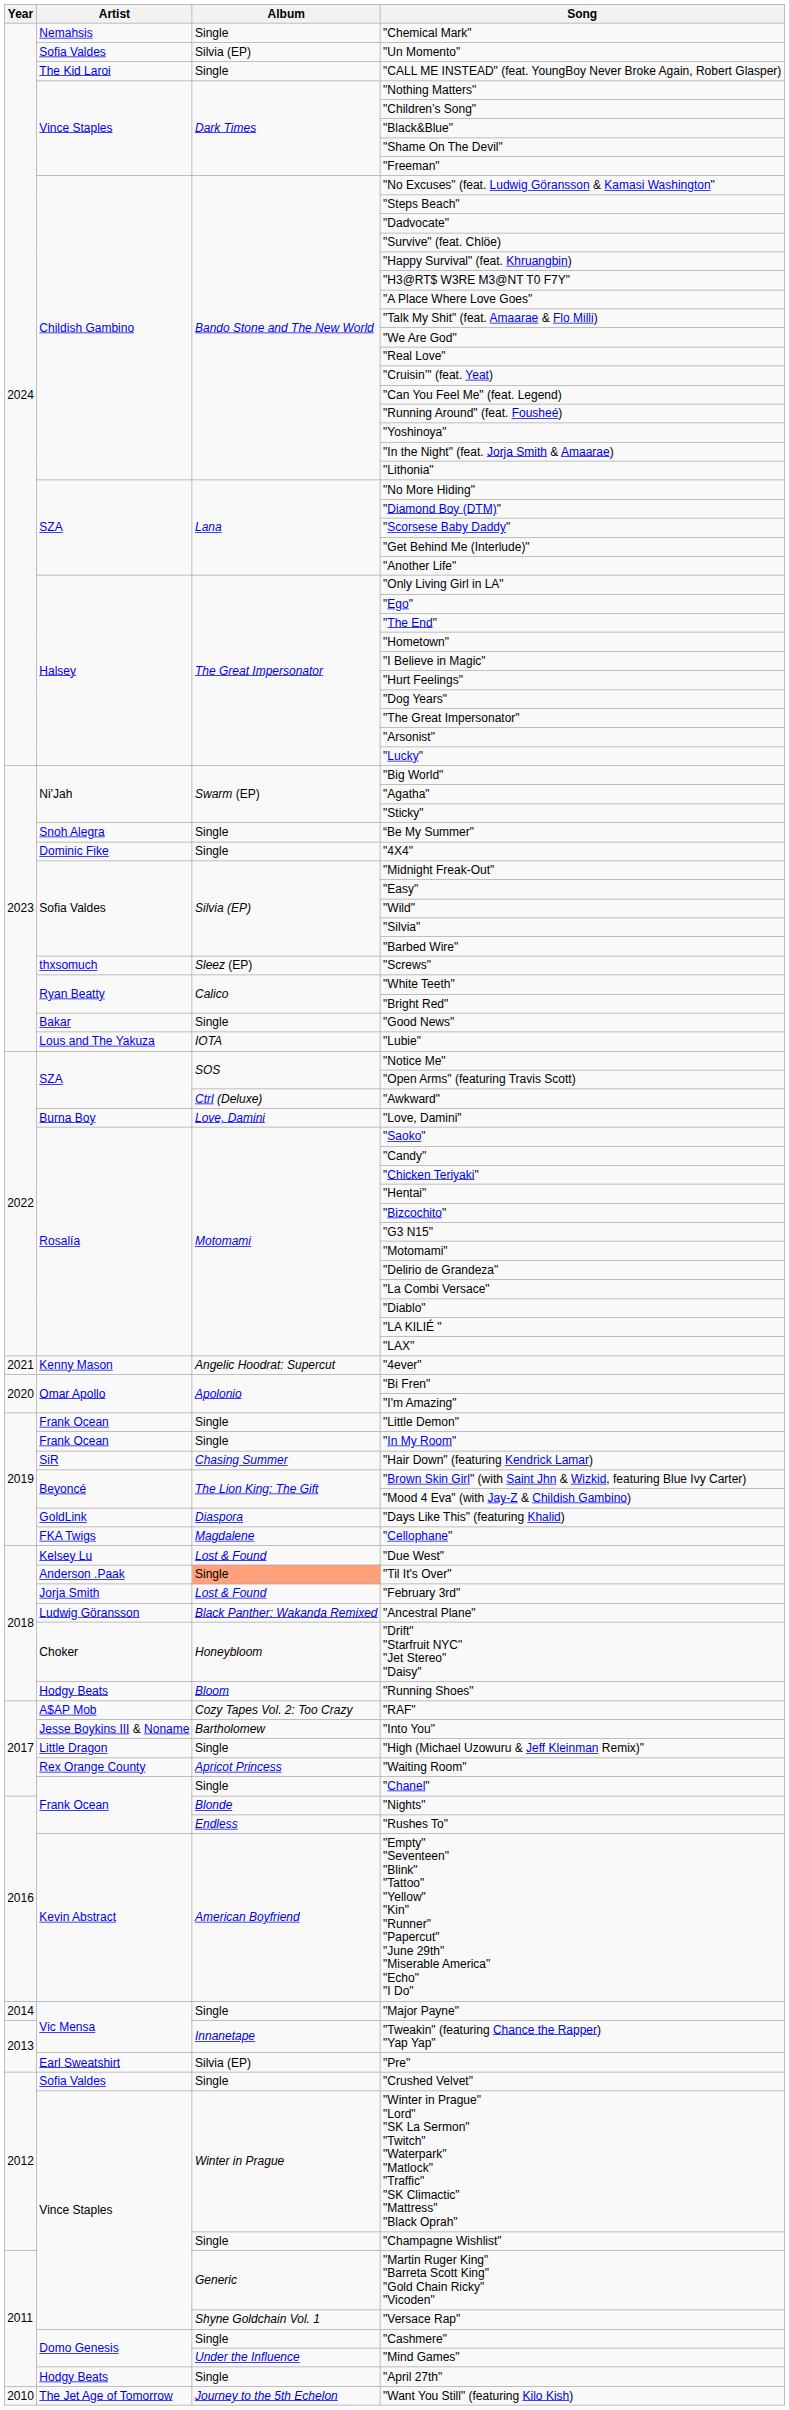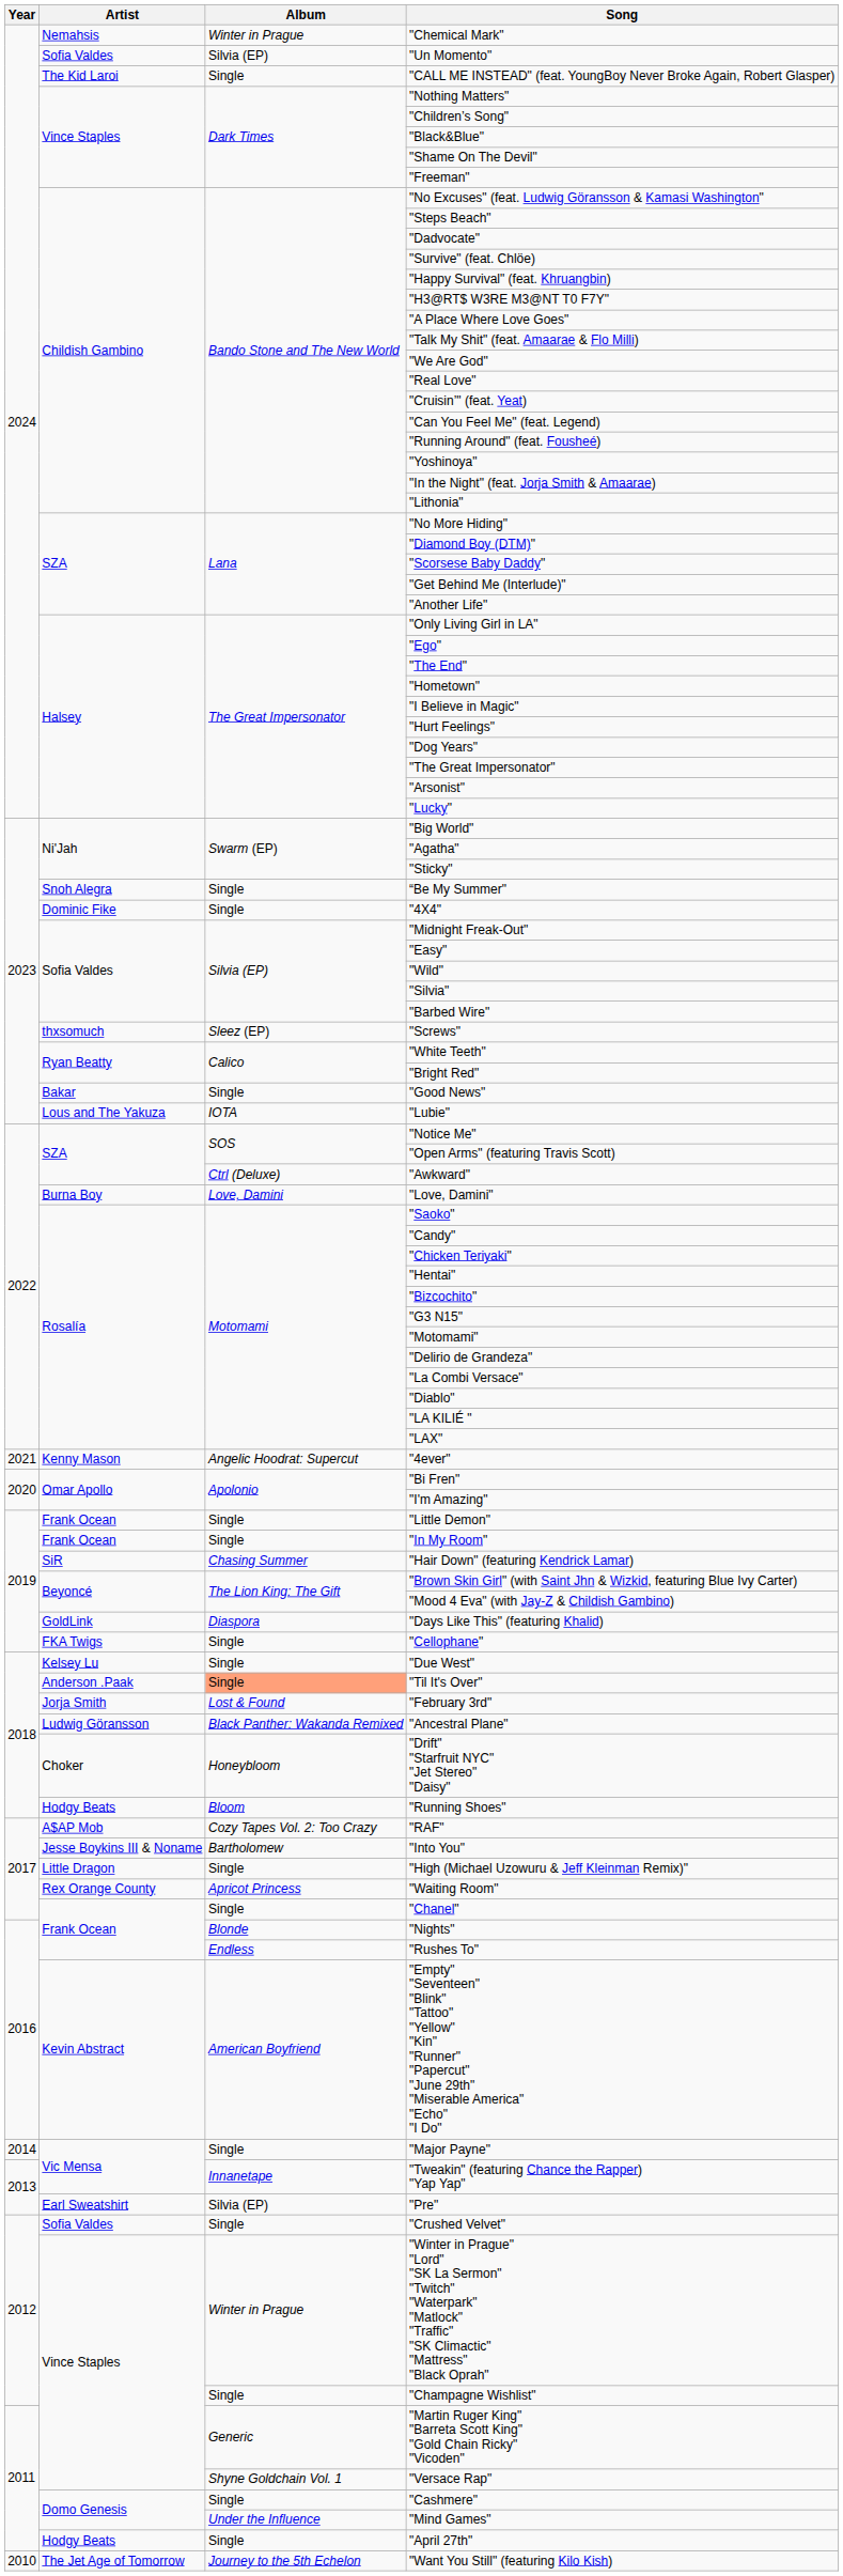"Chemical Mark" | Album: Single -> Winter in Prague
"Cellophane" | Album: Magdalene -> Single
"Due West" | Album: Lost & Found -> Single
